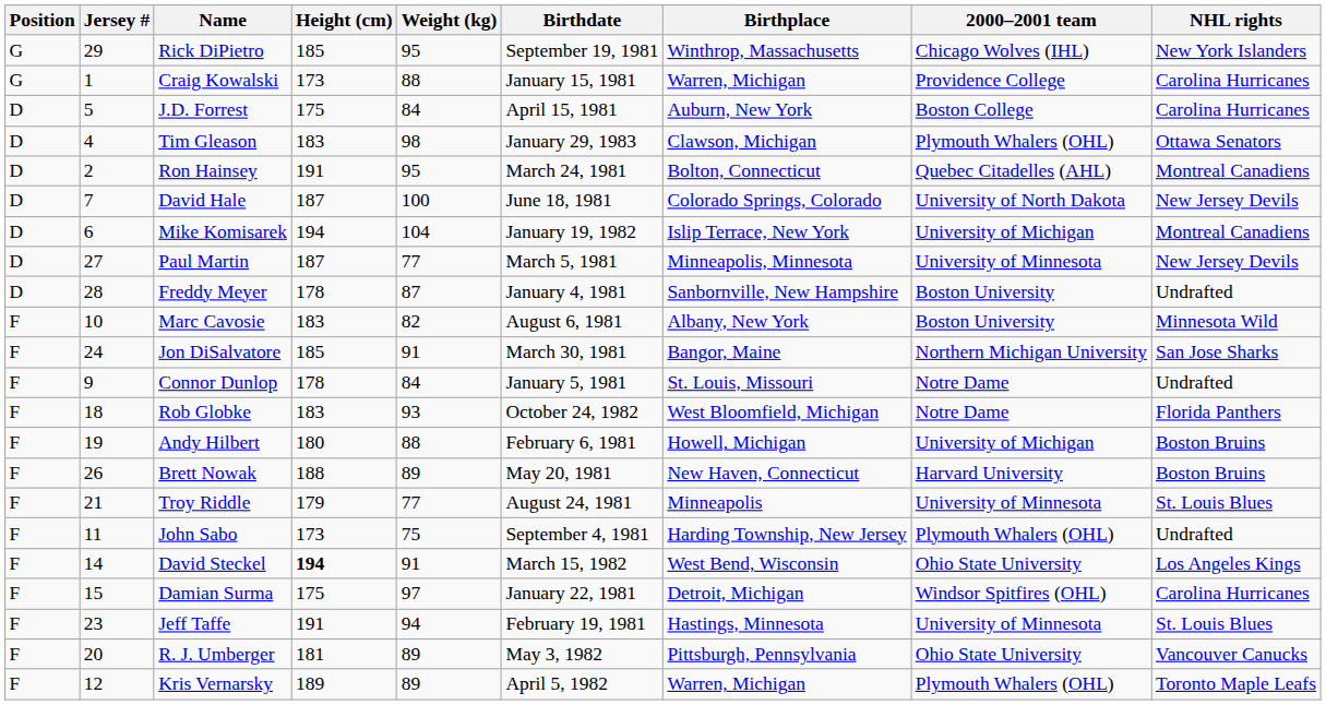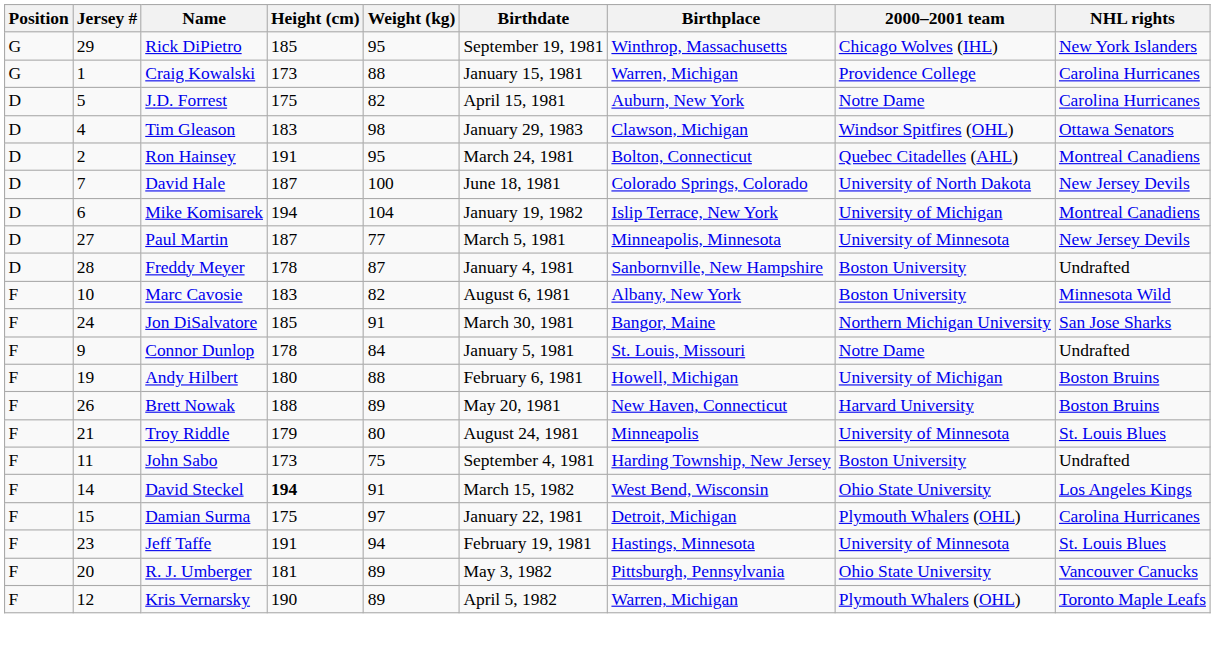J.D. Forrest | Weight (kg): 84 -> 82
J.D. Forrest | 2000–2001 team: Boston College -> Notre Dame
Tim Gleason | 2000–2001 team: Plymouth Whalers (OHL) -> Windsor Spitfires (OHL)
- row: F | 18 | Rob Globke | 183 | 93 | October 24, 1982 | West Bloomfield, Michigan | Notre Dame | Florida Panthers
Troy Riddle | Weight (kg): 77 -> 80
John Sabo | 2000–2001 team: Plymouth Whalers (OHL) -> Boston University
Damian Surma | 2000–2001 team: Windsor Spitfires (OHL) -> Plymouth Whalers (OHL)
Kris Vernarsky | Height (cm): 189 -> 190
